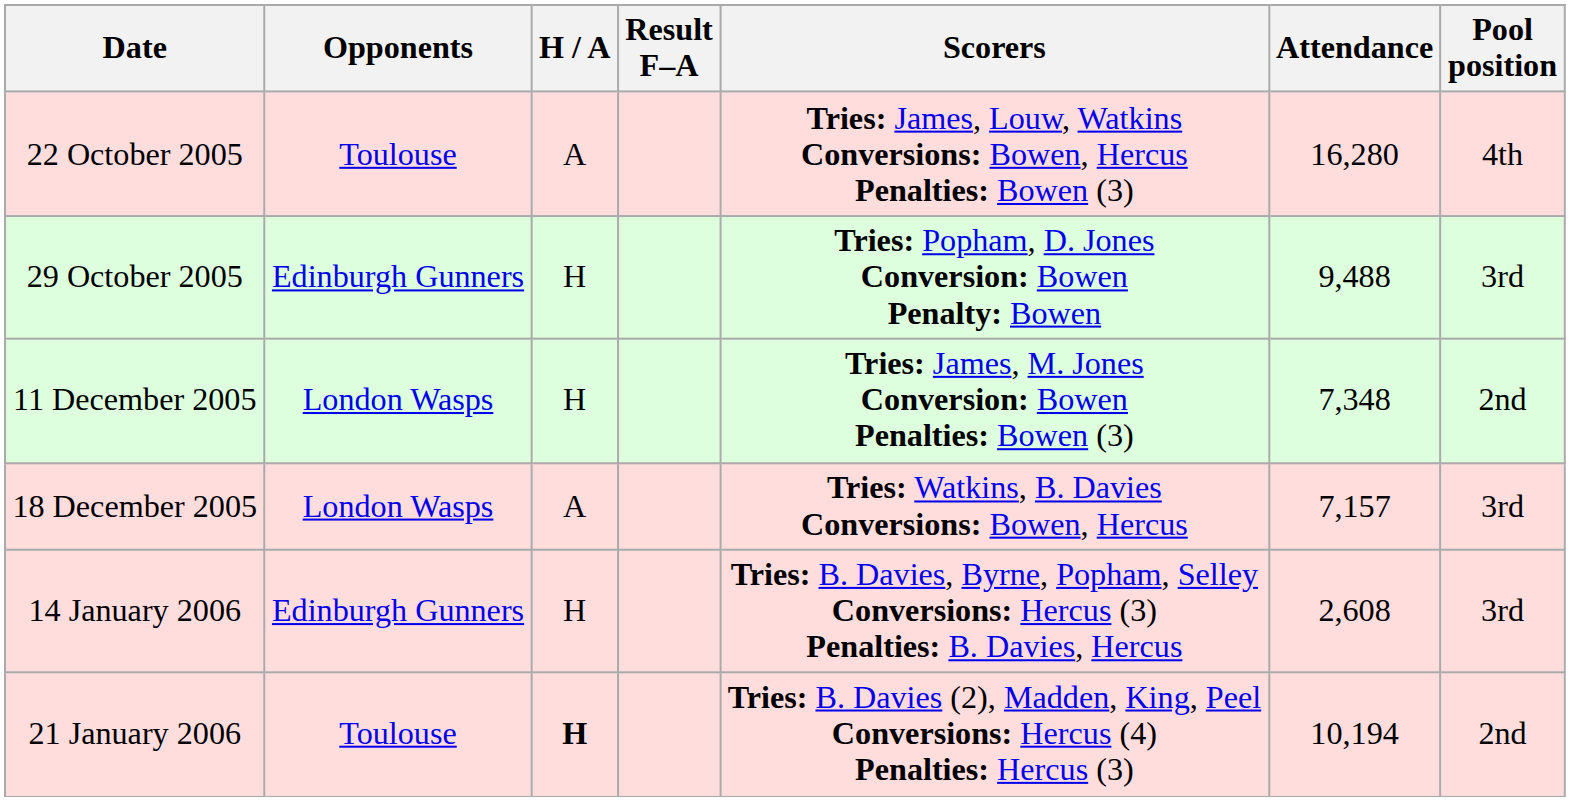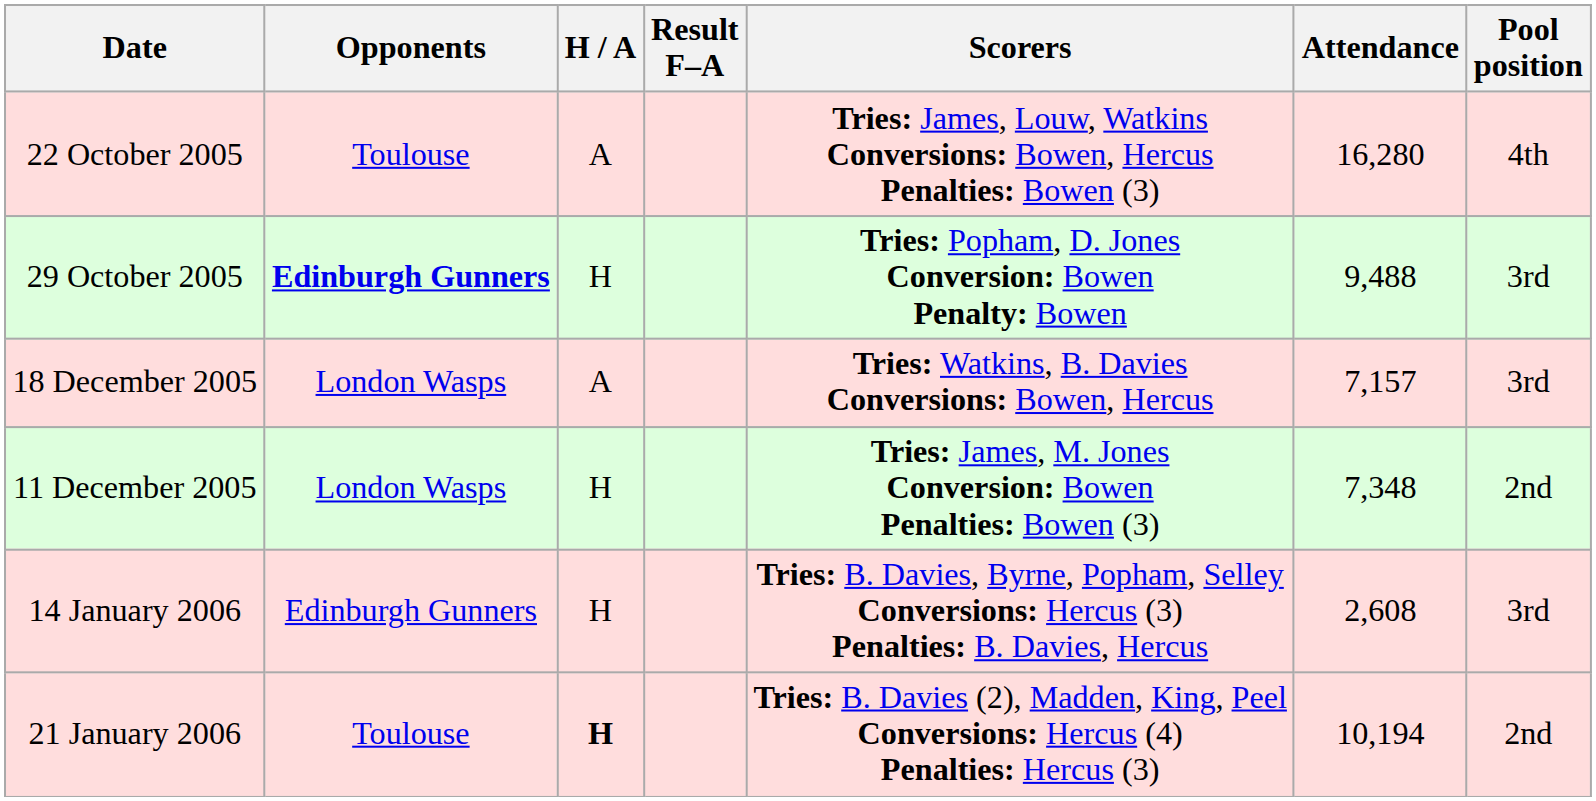29 October 2005 | Opponents: normal -> bold
rows swapped: 11 December 2005 <-> 18 December 2005
